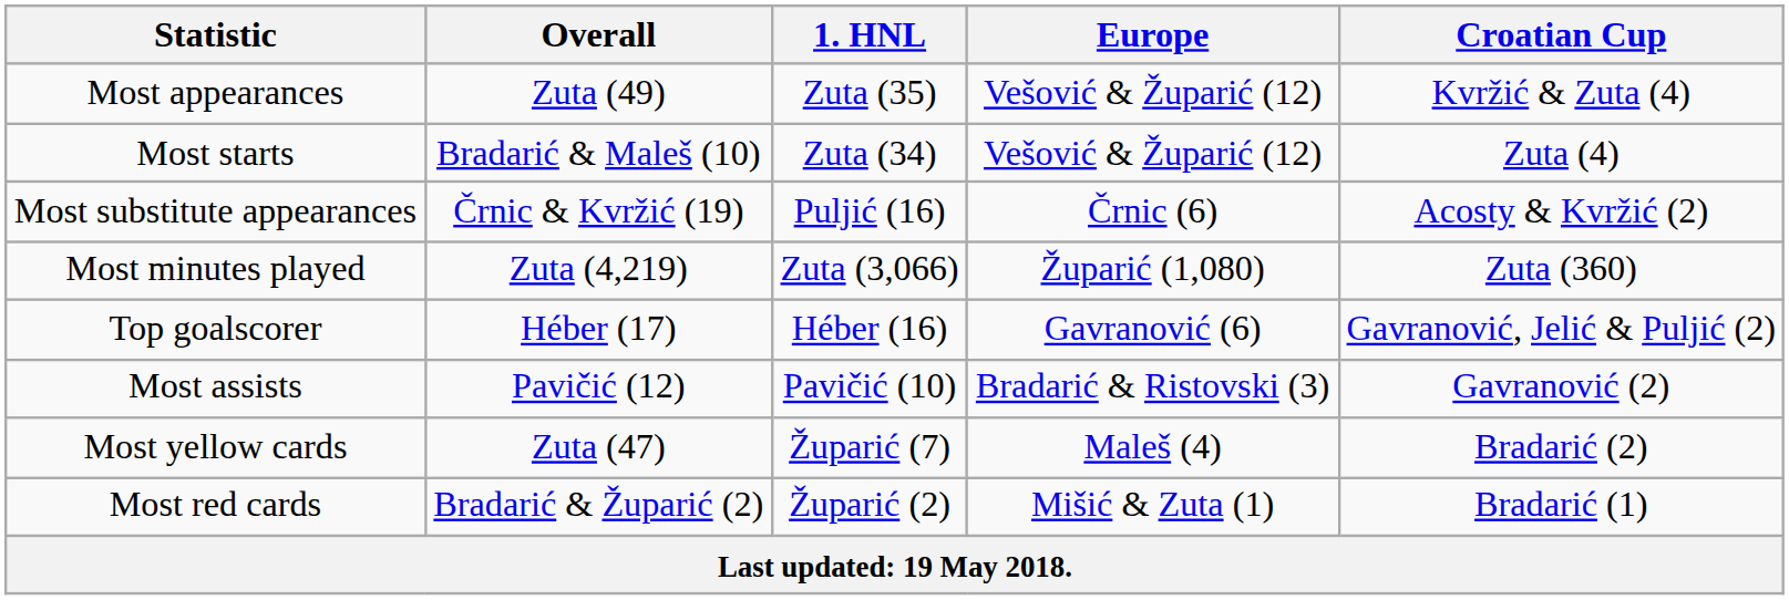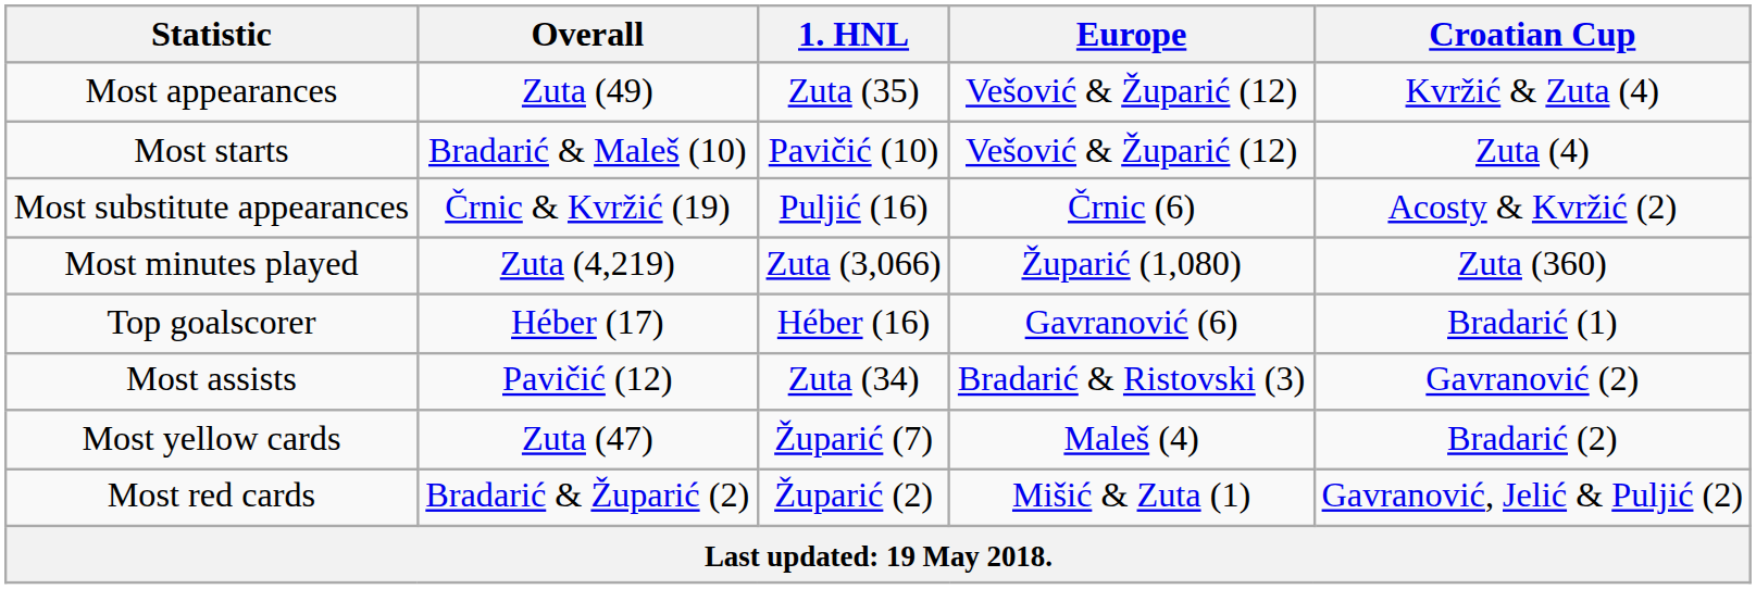Most starts | 1. HNL: Zuta (34) -> Pavičić (10)
Top goalscorer | Croatian Cup: Gavranović, Jelić & Puljić (2) -> Bradarić (1)
Most assists | 1. HNL: Pavičić (10) -> Zuta (34)
Most red cards | Croatian Cup: Bradarić (1) -> Gavranović, Jelić & Puljić (2)
